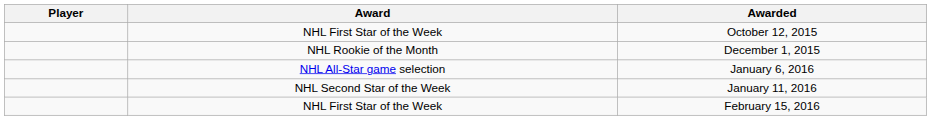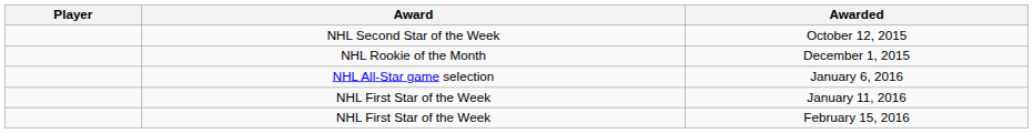October 12, 2015 | Award: NHL First Star of the Week -> NHL Second Star of the Week
January 11, 2016 | Award: NHL Second Star of the Week -> NHL First Star of the Week
